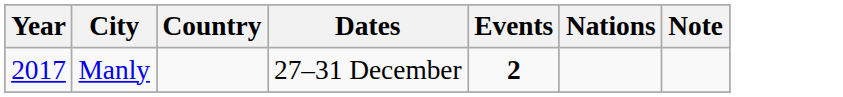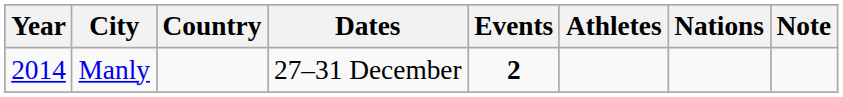+ column: Athletes
Manly | Year: 2017 -> 2014
